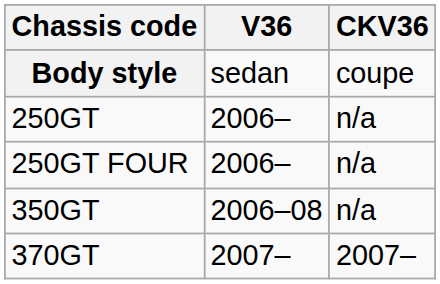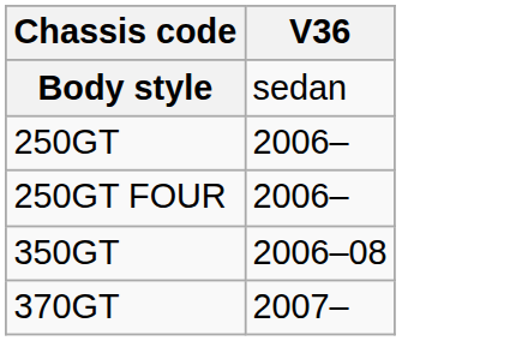- column: CKV36 | coupe | n/a | n/a | n/a | 2007–
